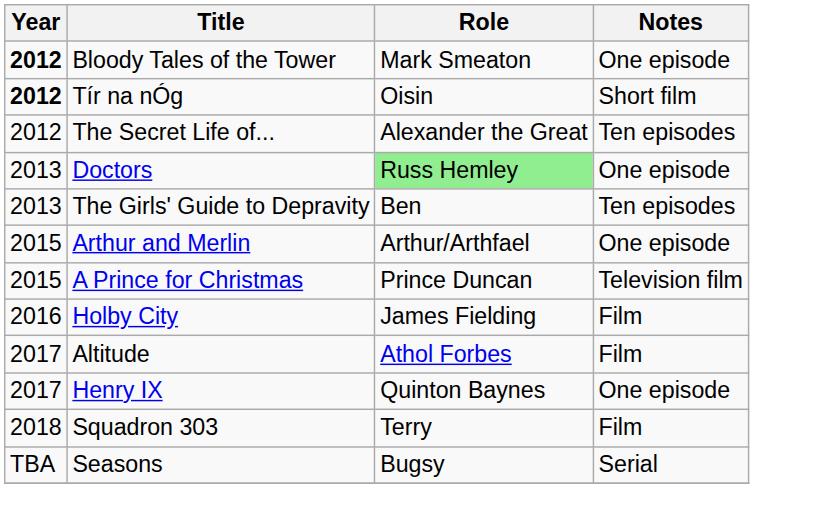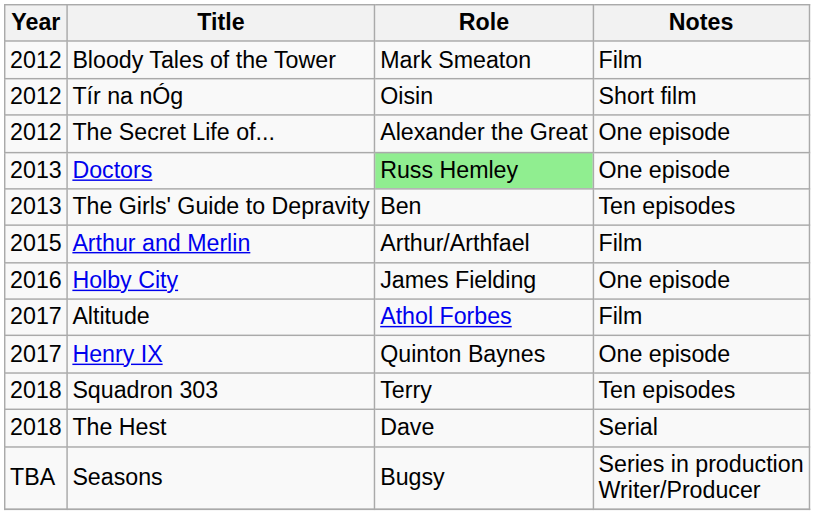Bloody Tales of the Tower | Year: bold -> normal
Bloody Tales of the Tower | Notes: One episode -> Film
Tír na nÓg | Year: bold -> normal
The Secret Life of... | Notes: Ten episodes -> One episode
Arthur and Merlin | Notes: One episode -> Film
- row: 2015 | A Prince for Christmas | Prince Duncan | Television film
Holby City | Notes: Film -> One episode
Squadron 303 | Notes: Film -> Ten episodes
+ row: 2018 | The Hest | Dave | Serial
Seasons | Notes: Serial -> Series in production Writer/Producer
